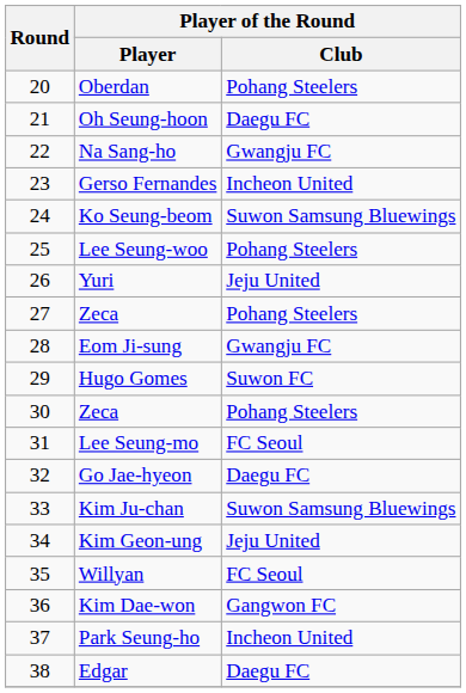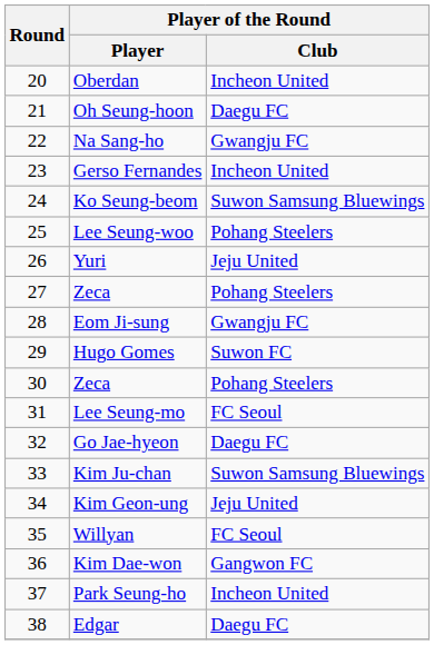Oberdan | Player of the Round / Club: Pohang Steelers -> Incheon United
